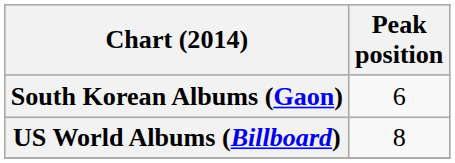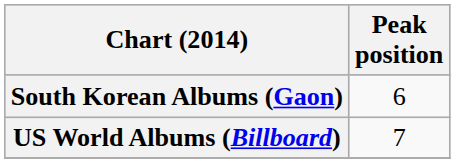US World Albums (Billboard) | Peak position: 8 -> 7
